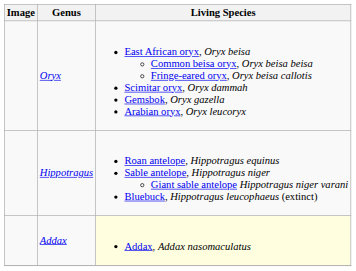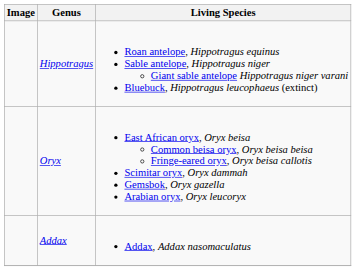rows swapped: Hippotragus <-> Oryx
Addax | Living Species: lightyellow background -> no background
